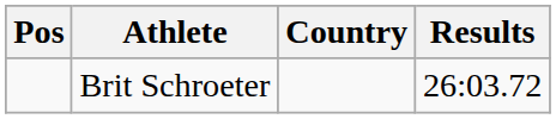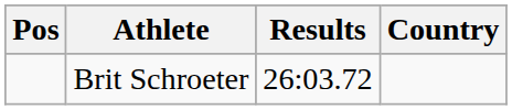columns swapped: Country <-> Results
